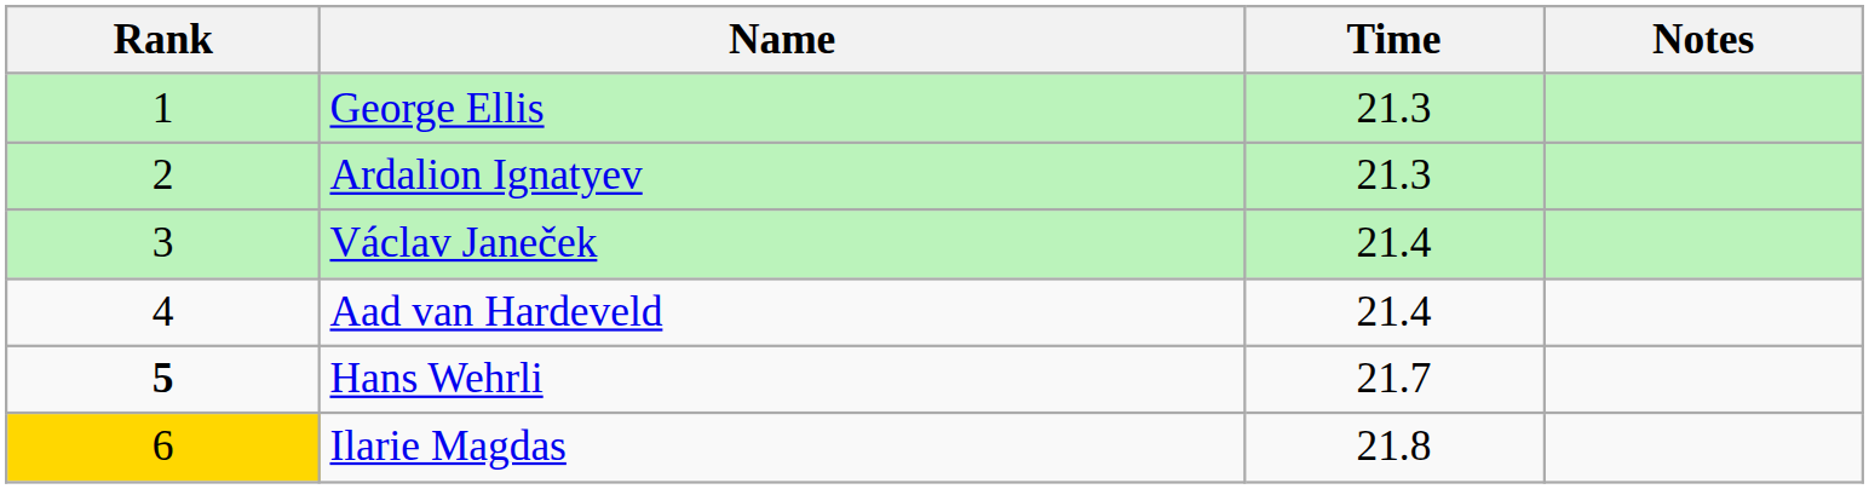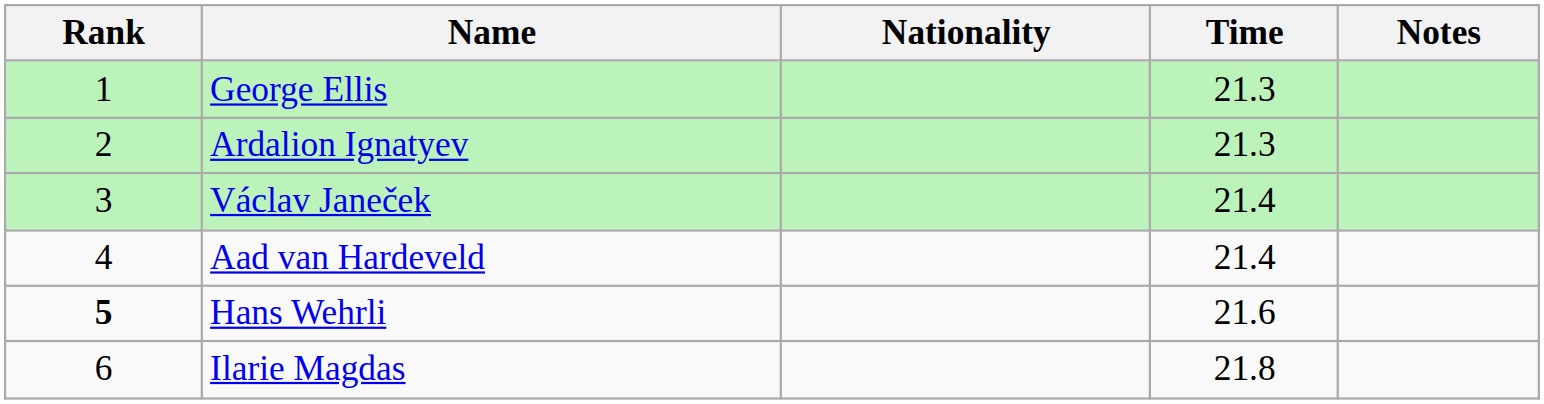+ column: Nationality
Hans Wehrli | Time: 21.7 -> 21.6
Ilarie Magdas | Rank: gold background -> no background
